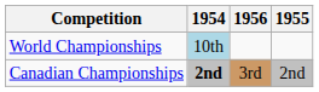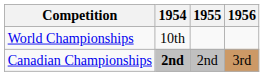columns swapped: 1955 <-> 1956
World Championships | 1954: lightblue background -> no background
